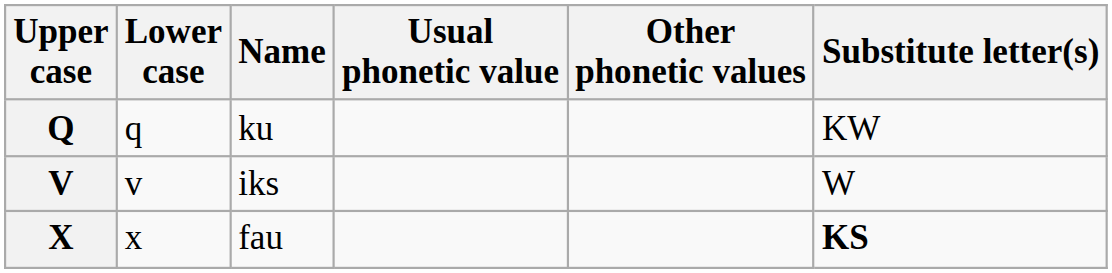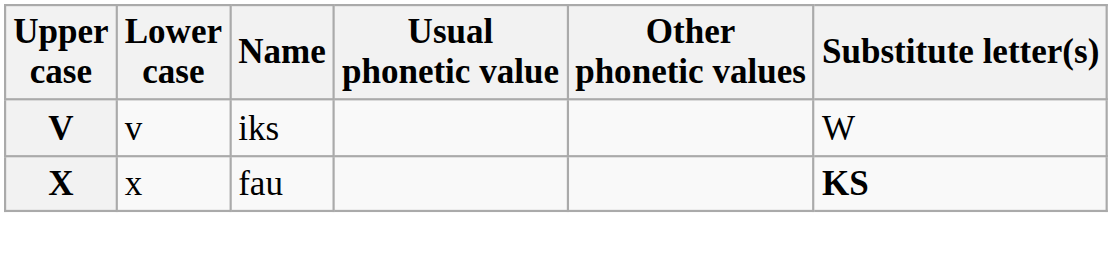- row: Q | q | ku | KW
